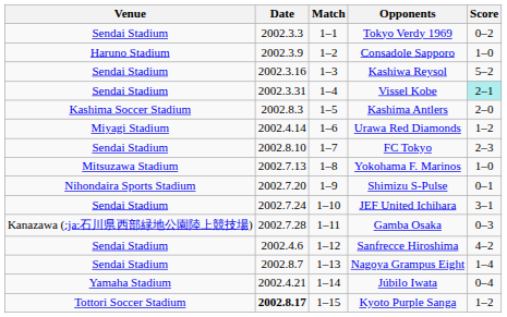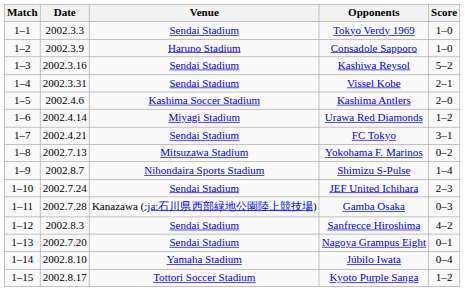columns swapped: Match <-> Venue
Tokyo Verdy 1969 | Score: 0–2 -> 1–0
Vissel Kobe | Score: paleturquoise background -> no background
Kashima Antlers | Date: 2002.8.3 -> 2002.4.6
FC Tokyo | Date: 2002.8.10 -> 2002.4.21
FC Tokyo | Score: 2–3 -> 3–1
Yokohama F. Marinos | Score: 1–0 -> 0–2
Shimizu S-Pulse | Date: 2002.7.20 -> 2002.8.7
Shimizu S-Pulse | Score: 0–1 -> 1–4
JEF United Ichihara | Score: 3–1 -> 2–3
Sanfrecce Hiroshima | Date: 2002.4.6 -> 2002.8.3
Nagoya Grampus Eight | Date: 2002.8.7 -> 2002.7.20
Nagoya Grampus Eight | Score: 1–4 -> 0–1
Júbilo Iwata | Date: 2002.4.21 -> 2002.8.10
Kyoto Purple Sanga | Date: bold -> normal
